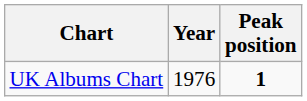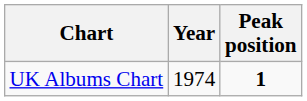UK Albums Chart | Year: 1976 -> 1974
